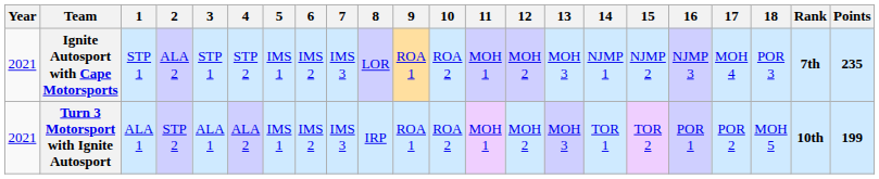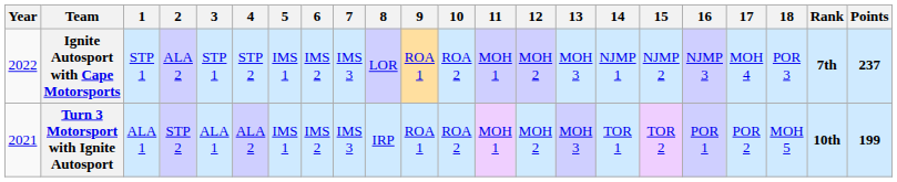Ignite Autosport with Cape Motorsports | Year: 2021 -> 2022
Ignite Autosport with Cape Motorsports | Points: 235 -> 237
